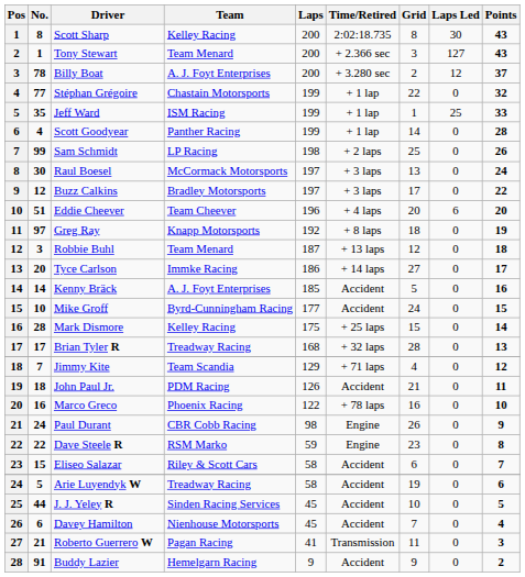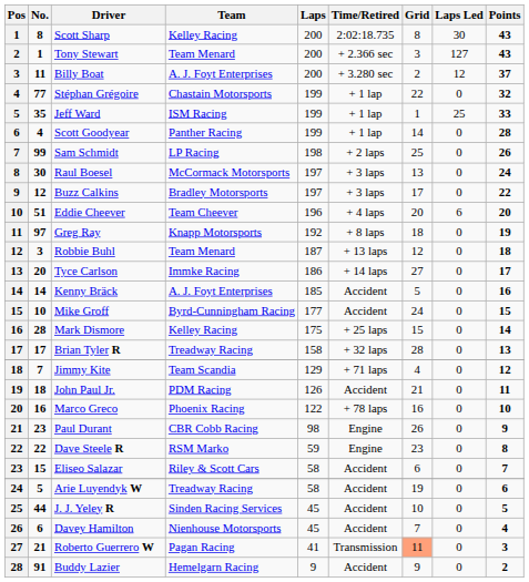Billy Boat | No.: 78 -> 11
Brian Tyler R | Laps: 168 -> 158
Paul Durant | No.: 24 -> 23
Roberto Guerrero W | Grid: no background -> lightsalmon background
